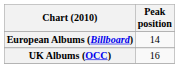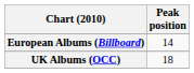UK Albums (OCC) | Peak position: 16 -> 18
